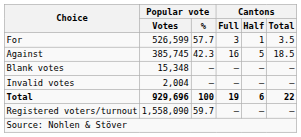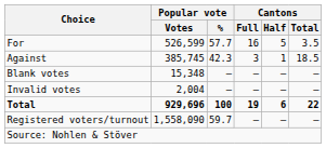For | Cantons / Full: 3 -> 16
For | Cantons / Half: 1 -> 5
Against | Cantons / Full: 16 -> 3
Against | Cantons / Half: 5 -> 1
